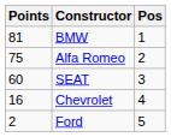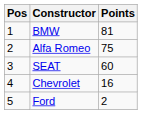columns swapped: Pos <-> Points
